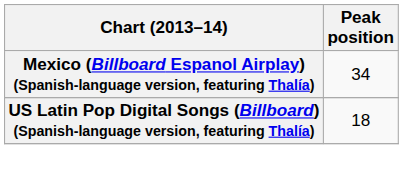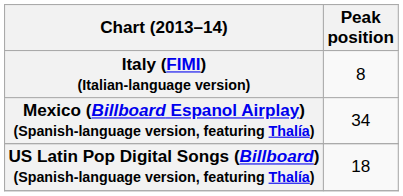+ row: Italy (FIMI) (Italian-language version) | 8
